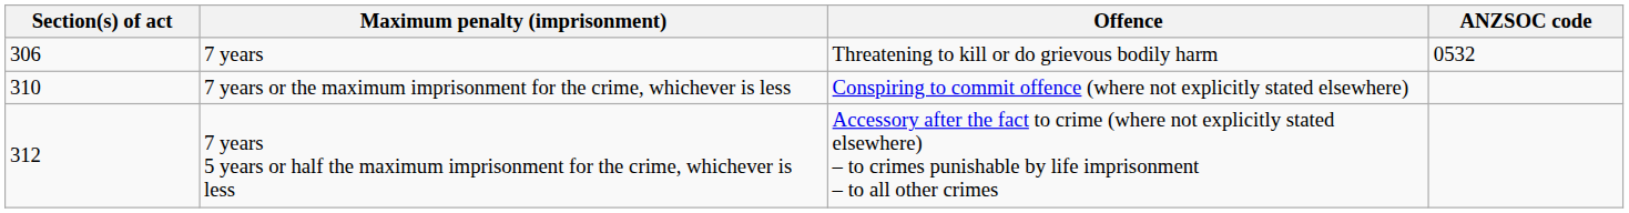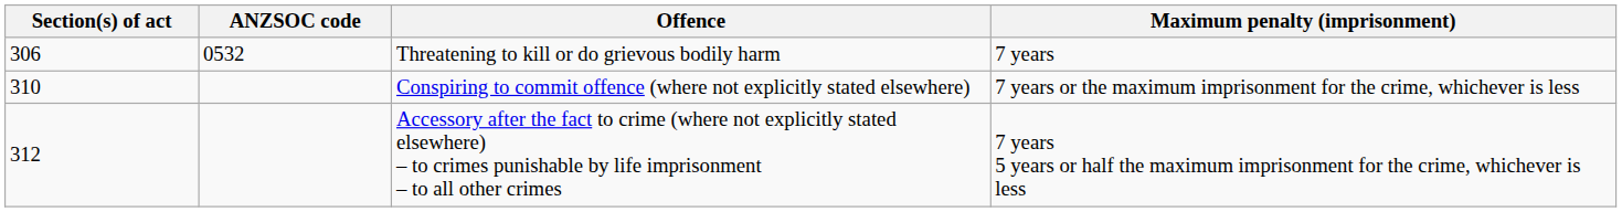columns swapped: ANZSOC code <-> Maximum penalty (imprisonment)
